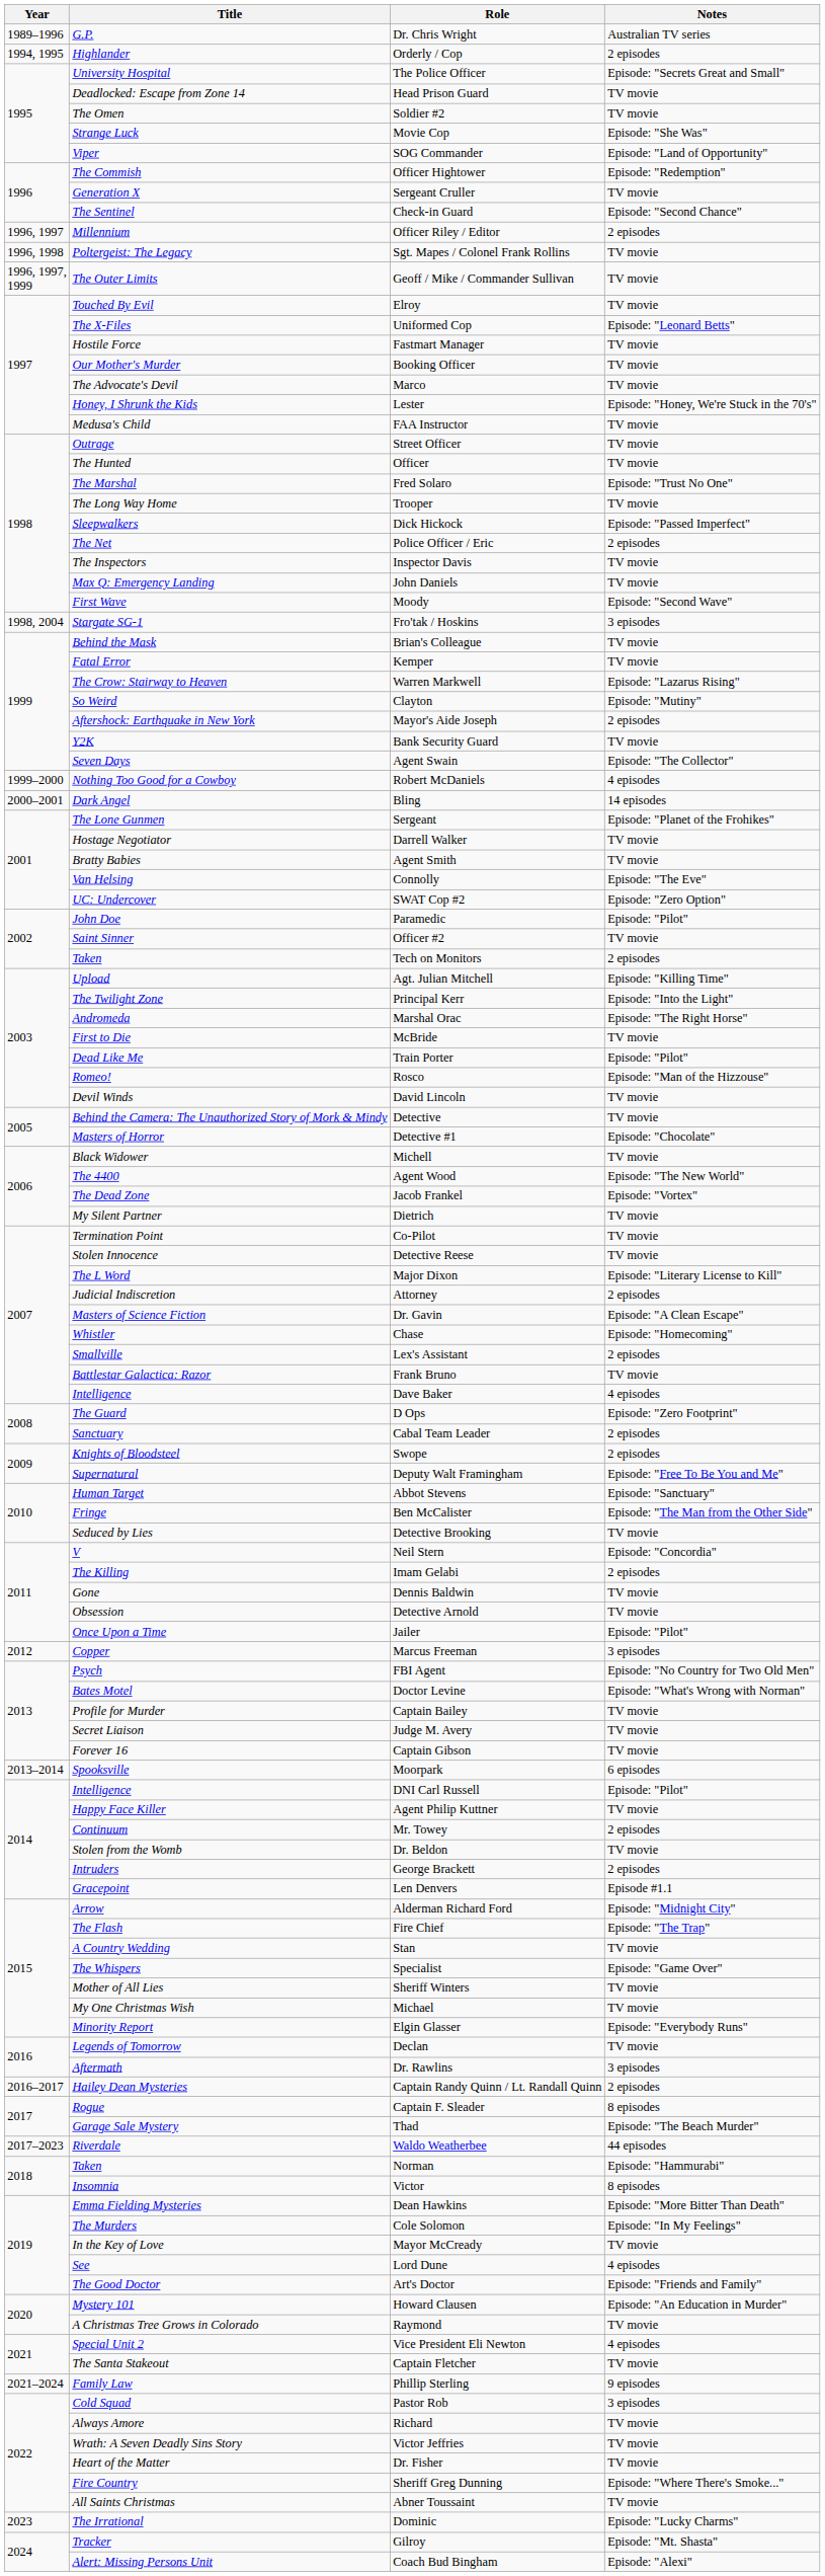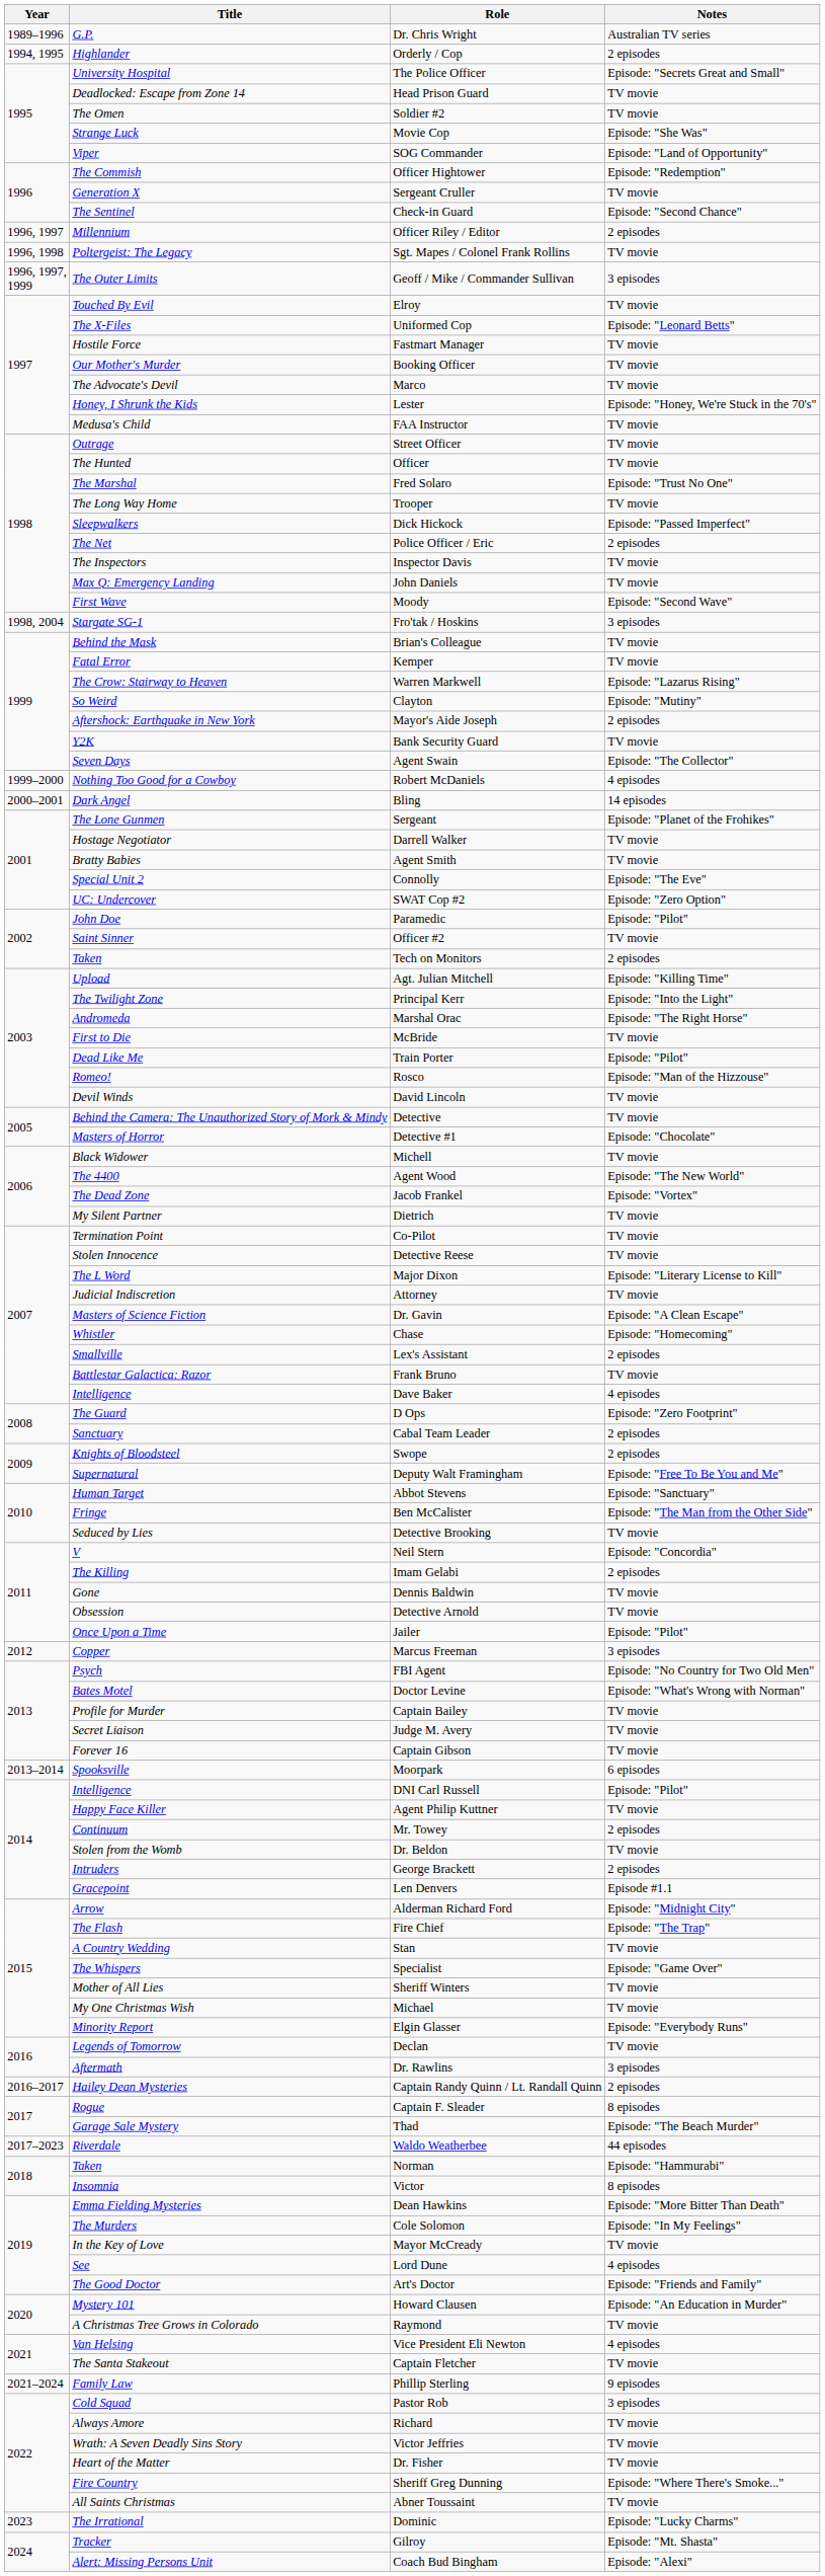Geoff / Mike / Commander Sullivan | Notes: TV movie -> 3 episodes
Connolly | Title: Van Helsing -> Special Unit 2
Attorney | Notes: 2 episodes -> TV movie
Vice President Eli Newton | Title: Special Unit 2 -> Van Helsing
